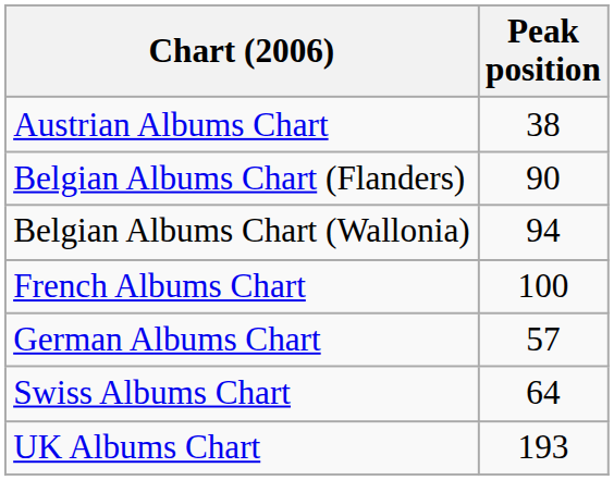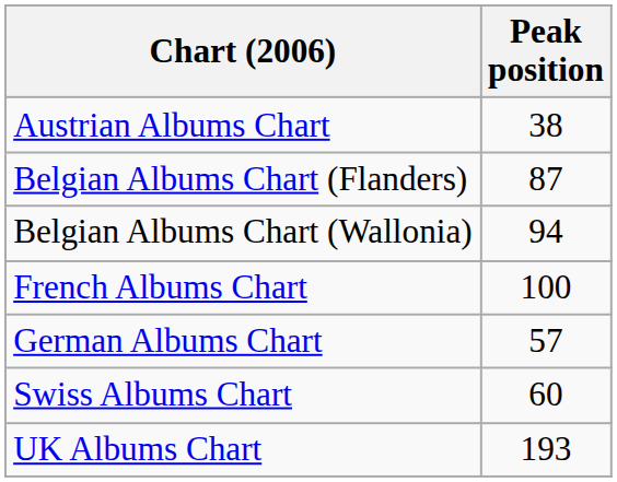Belgian Albums Chart (Flanders) | Peak position: 90 -> 87
Swiss Albums Chart | Peak position: 64 -> 60
